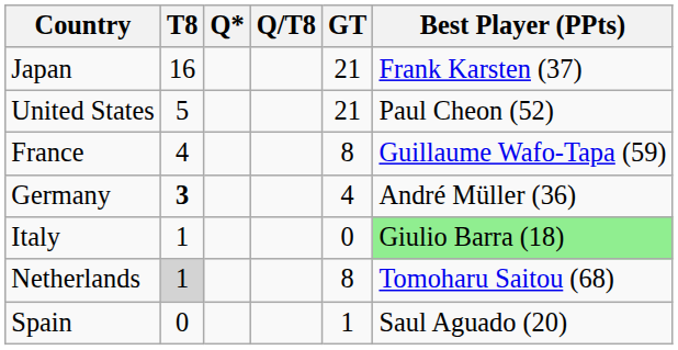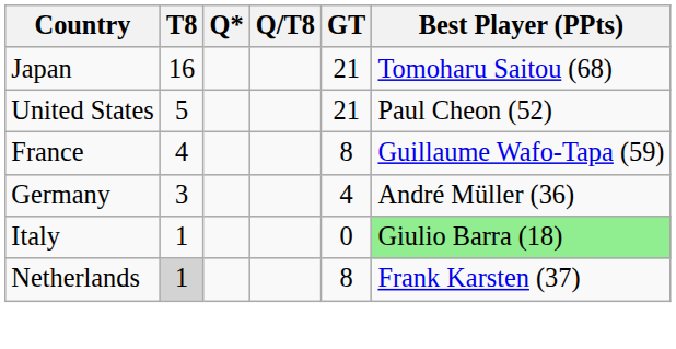Japan | Best Player (PPts): Frank Karsten (37) -> Tomoharu Saitou (68)
Germany | T8: bold -> normal
Netherlands | Best Player (PPts): Tomoharu Saitou (68) -> Frank Karsten (37)
- row: Spain | 0 | 1 | Saul Aguado (20)
